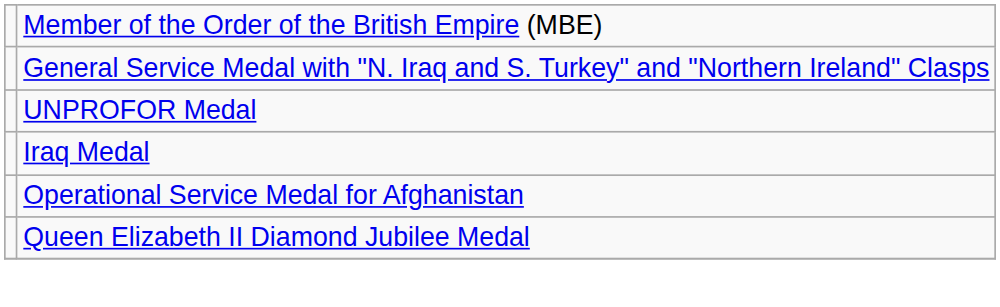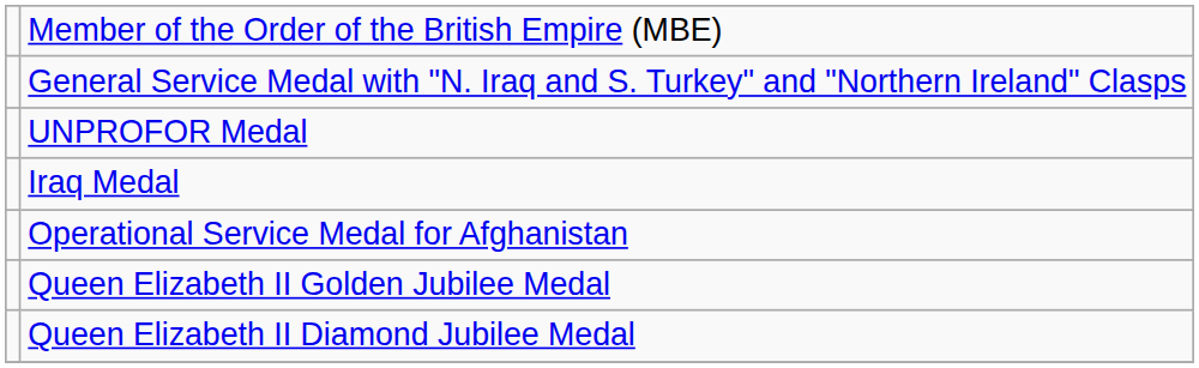+ row: Queen Elizabeth II Golden Jubilee Medal
